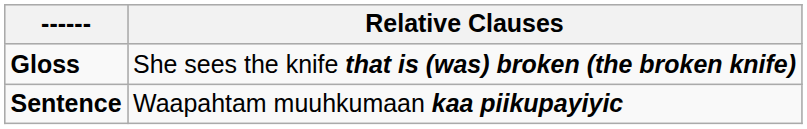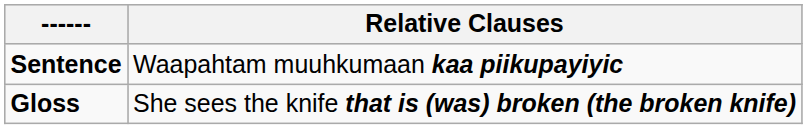rows swapped: Sentence <-> Gloss
